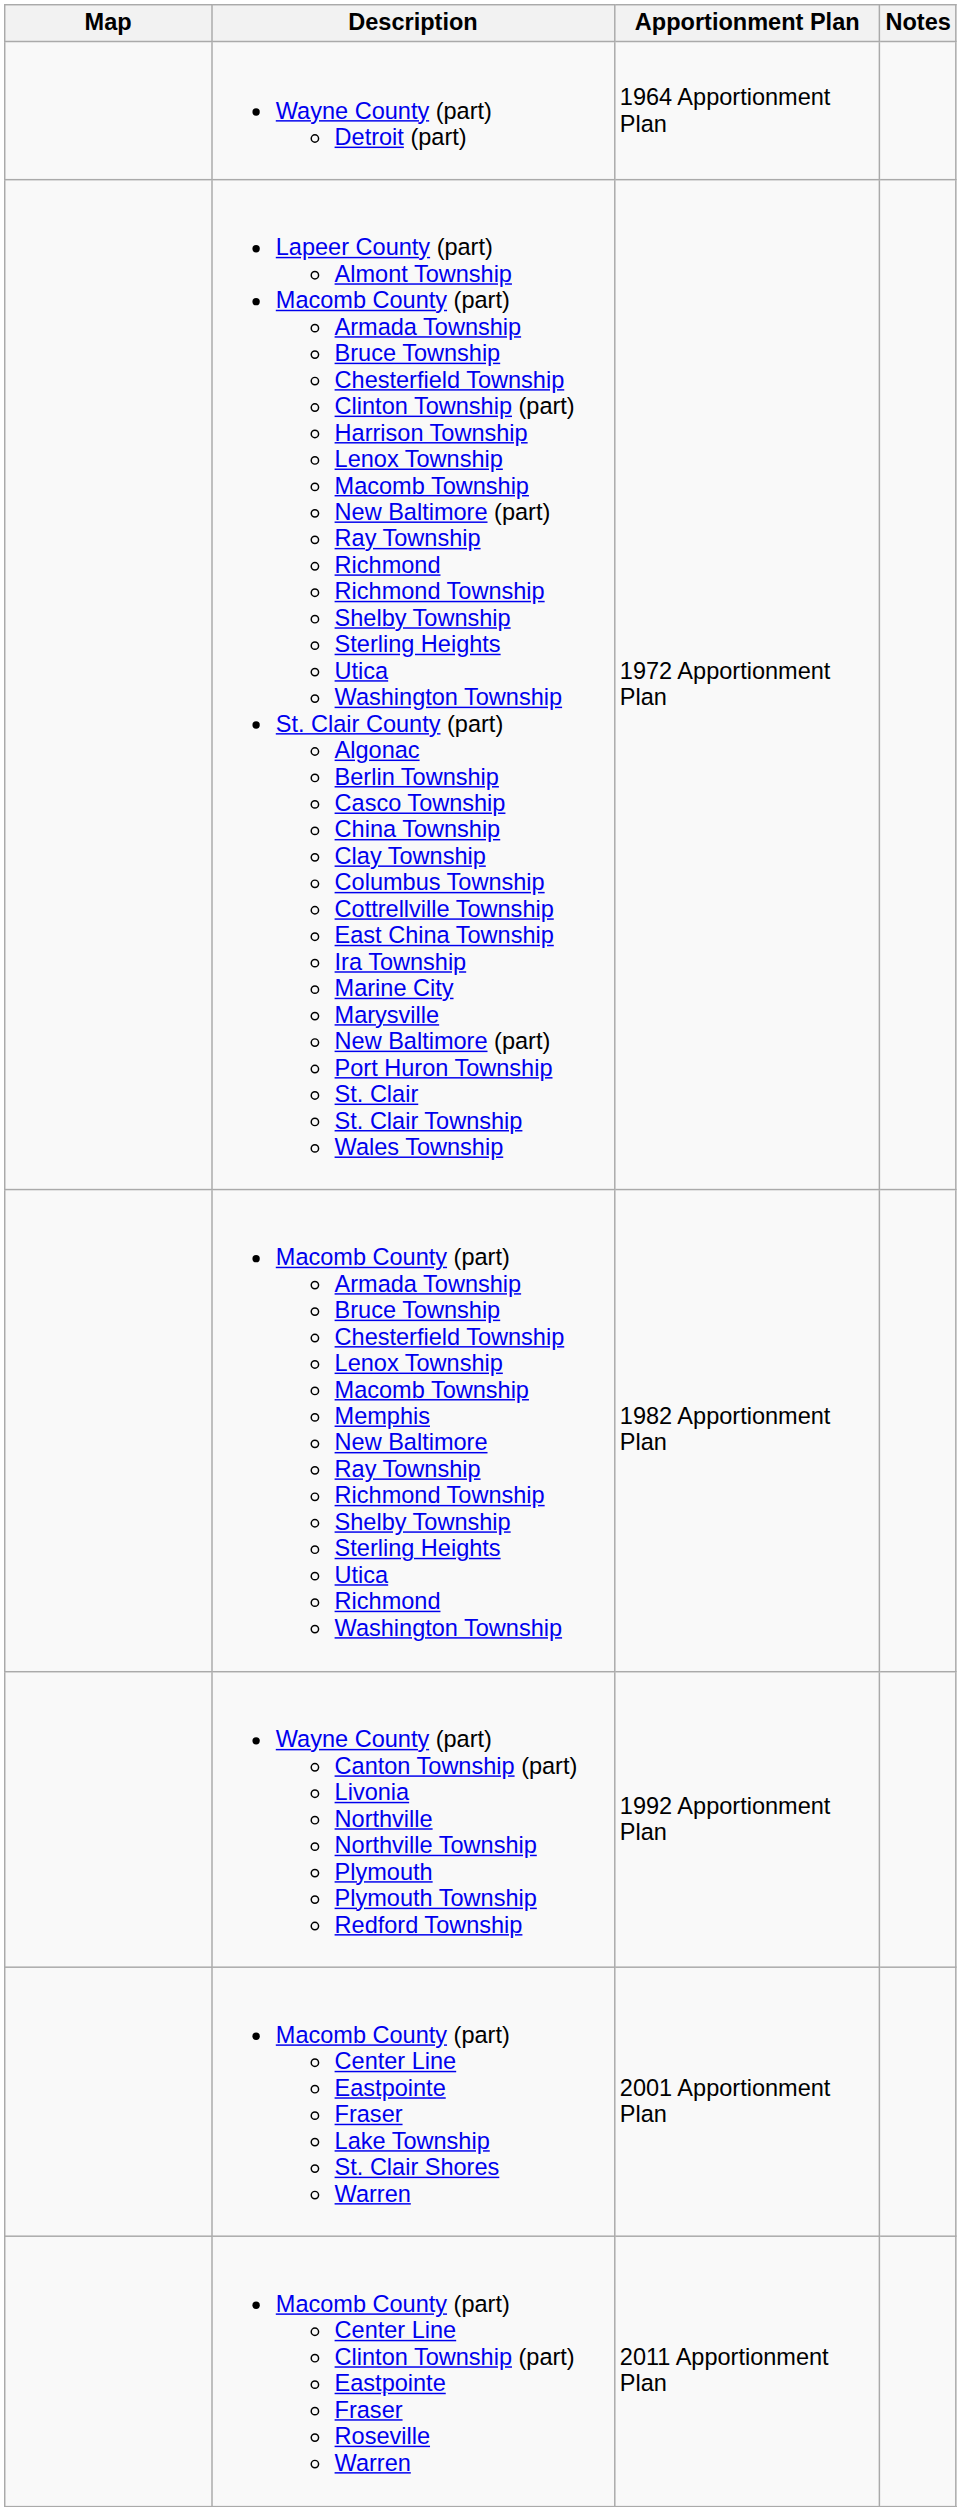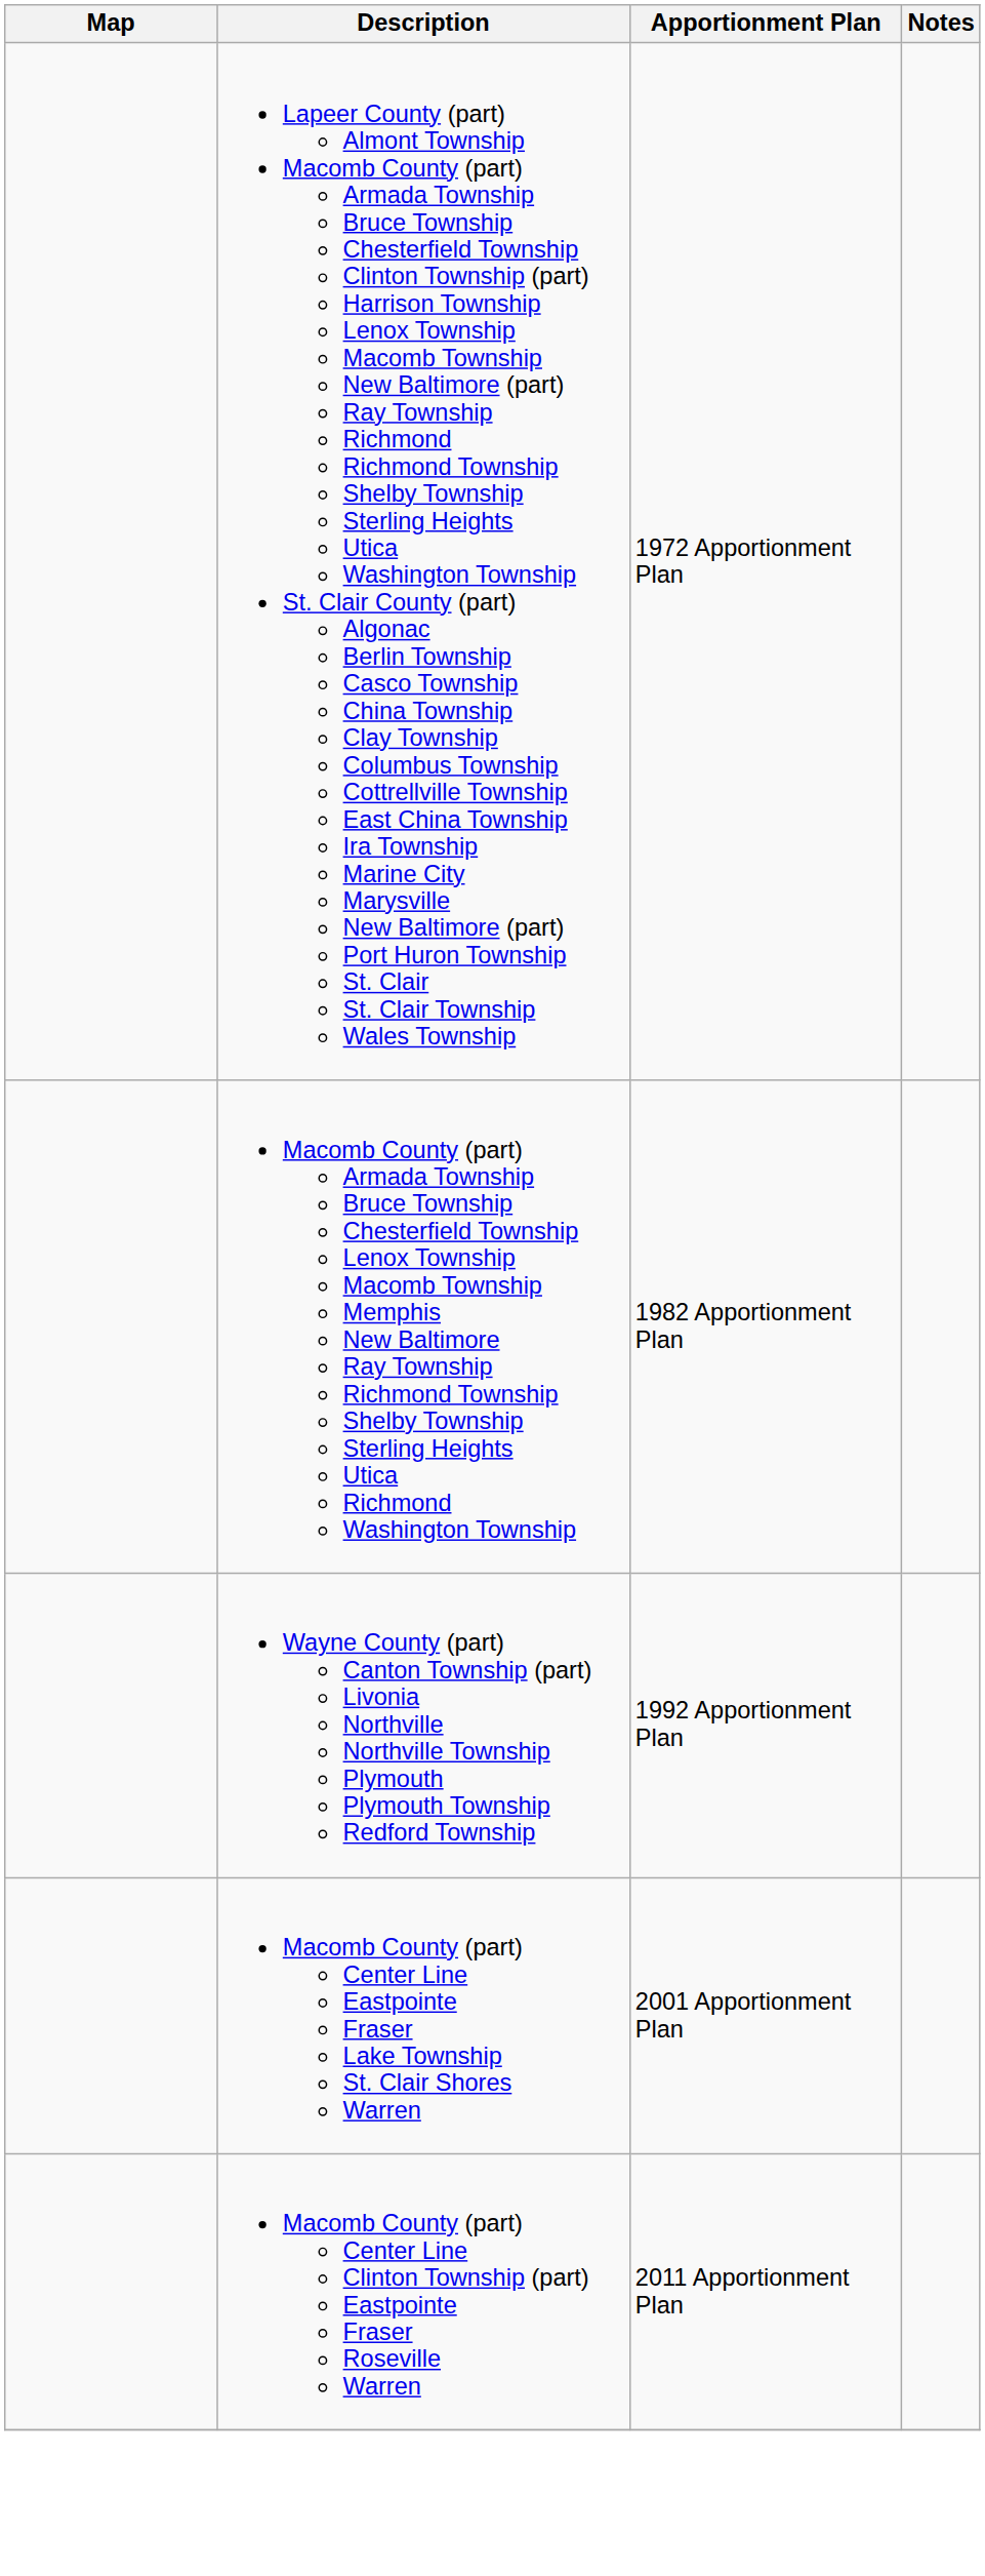- row: Wayne County (part) Detroit (part) | 1964 Apportionment Plan
